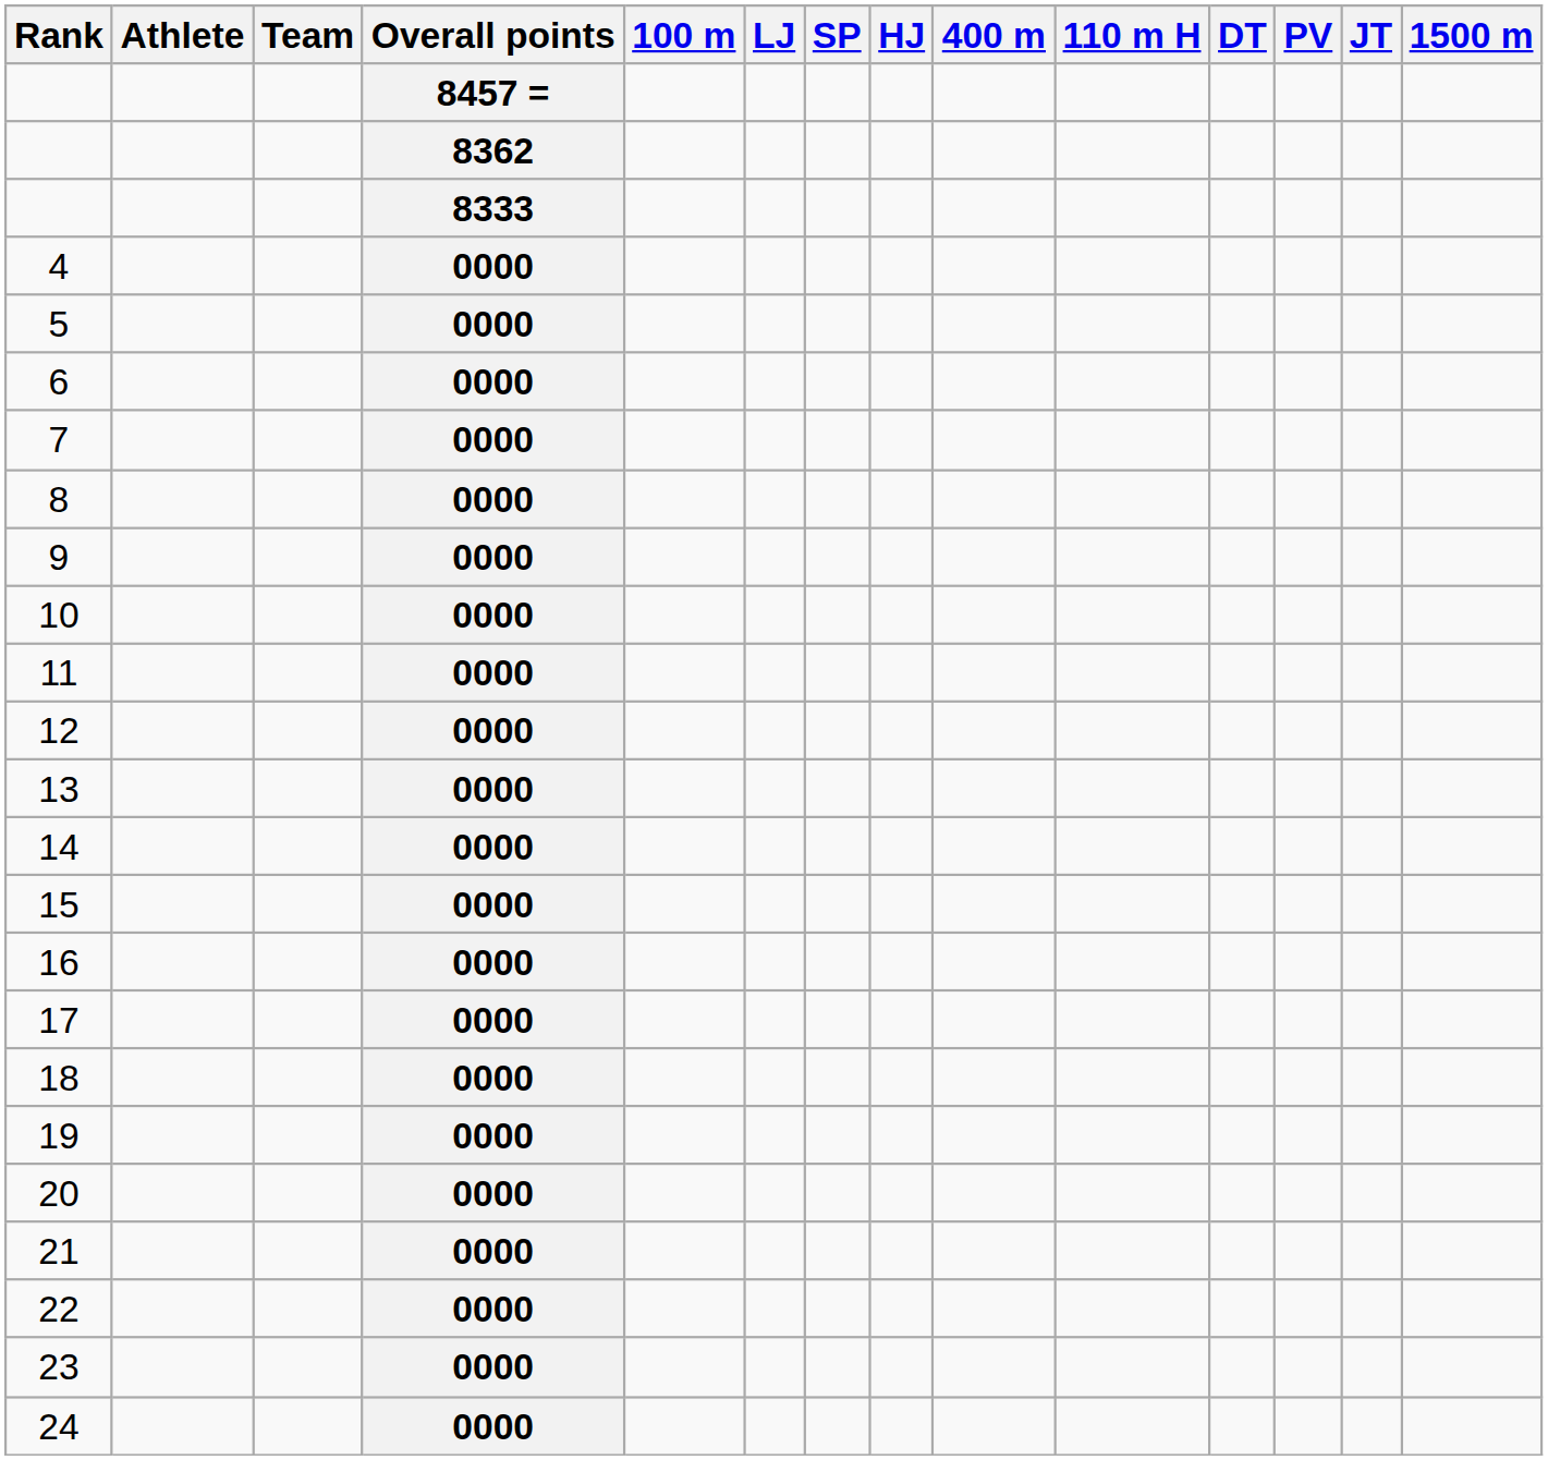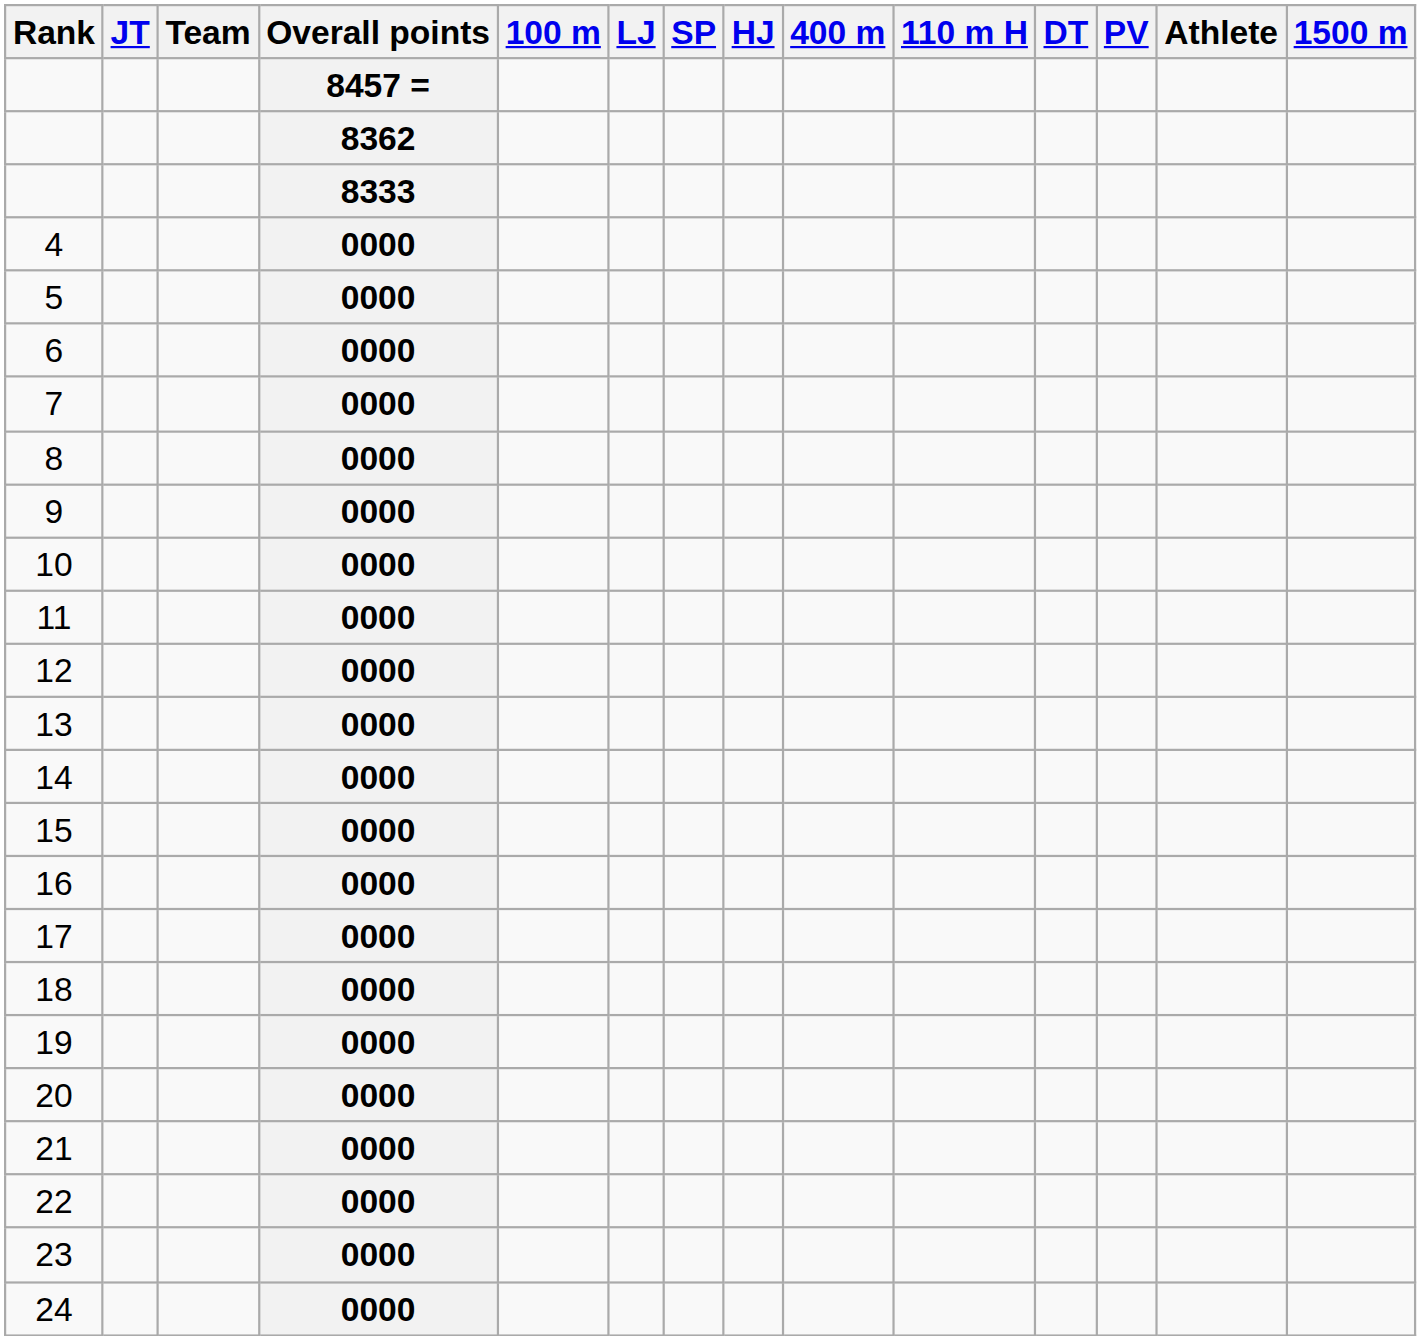columns swapped: Athlete <-> JT
